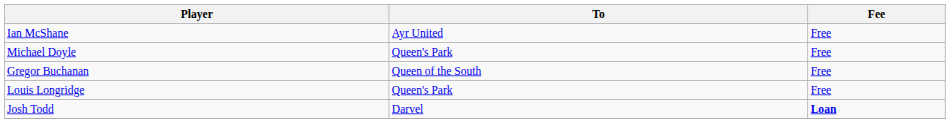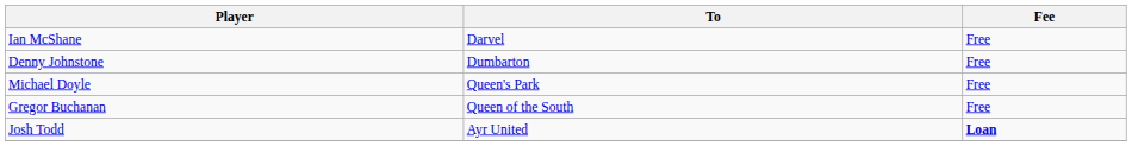Ian McShane | To: Ayr United -> Darvel
+ row: Denny Johnstone | Dumbarton | Free
- row: Louis Longridge | Queen's Park | Free
Josh Todd | To: Darvel -> Ayr United
